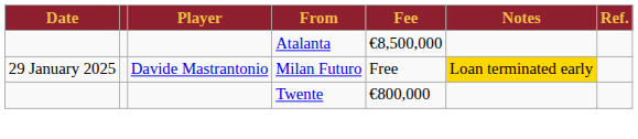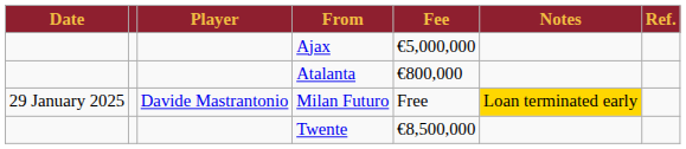+ row: Ajax | €5,000,000
Atalanta | Fee: €8,500,000 -> €800,000
Twente | Fee: €800,000 -> €8,500,000
